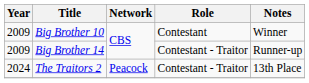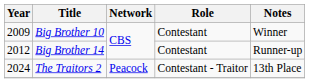Big Brother 14 | Year: 2009 -> 2012
Big Brother 14 | Role: Contestant - Traitor -> Contestant
